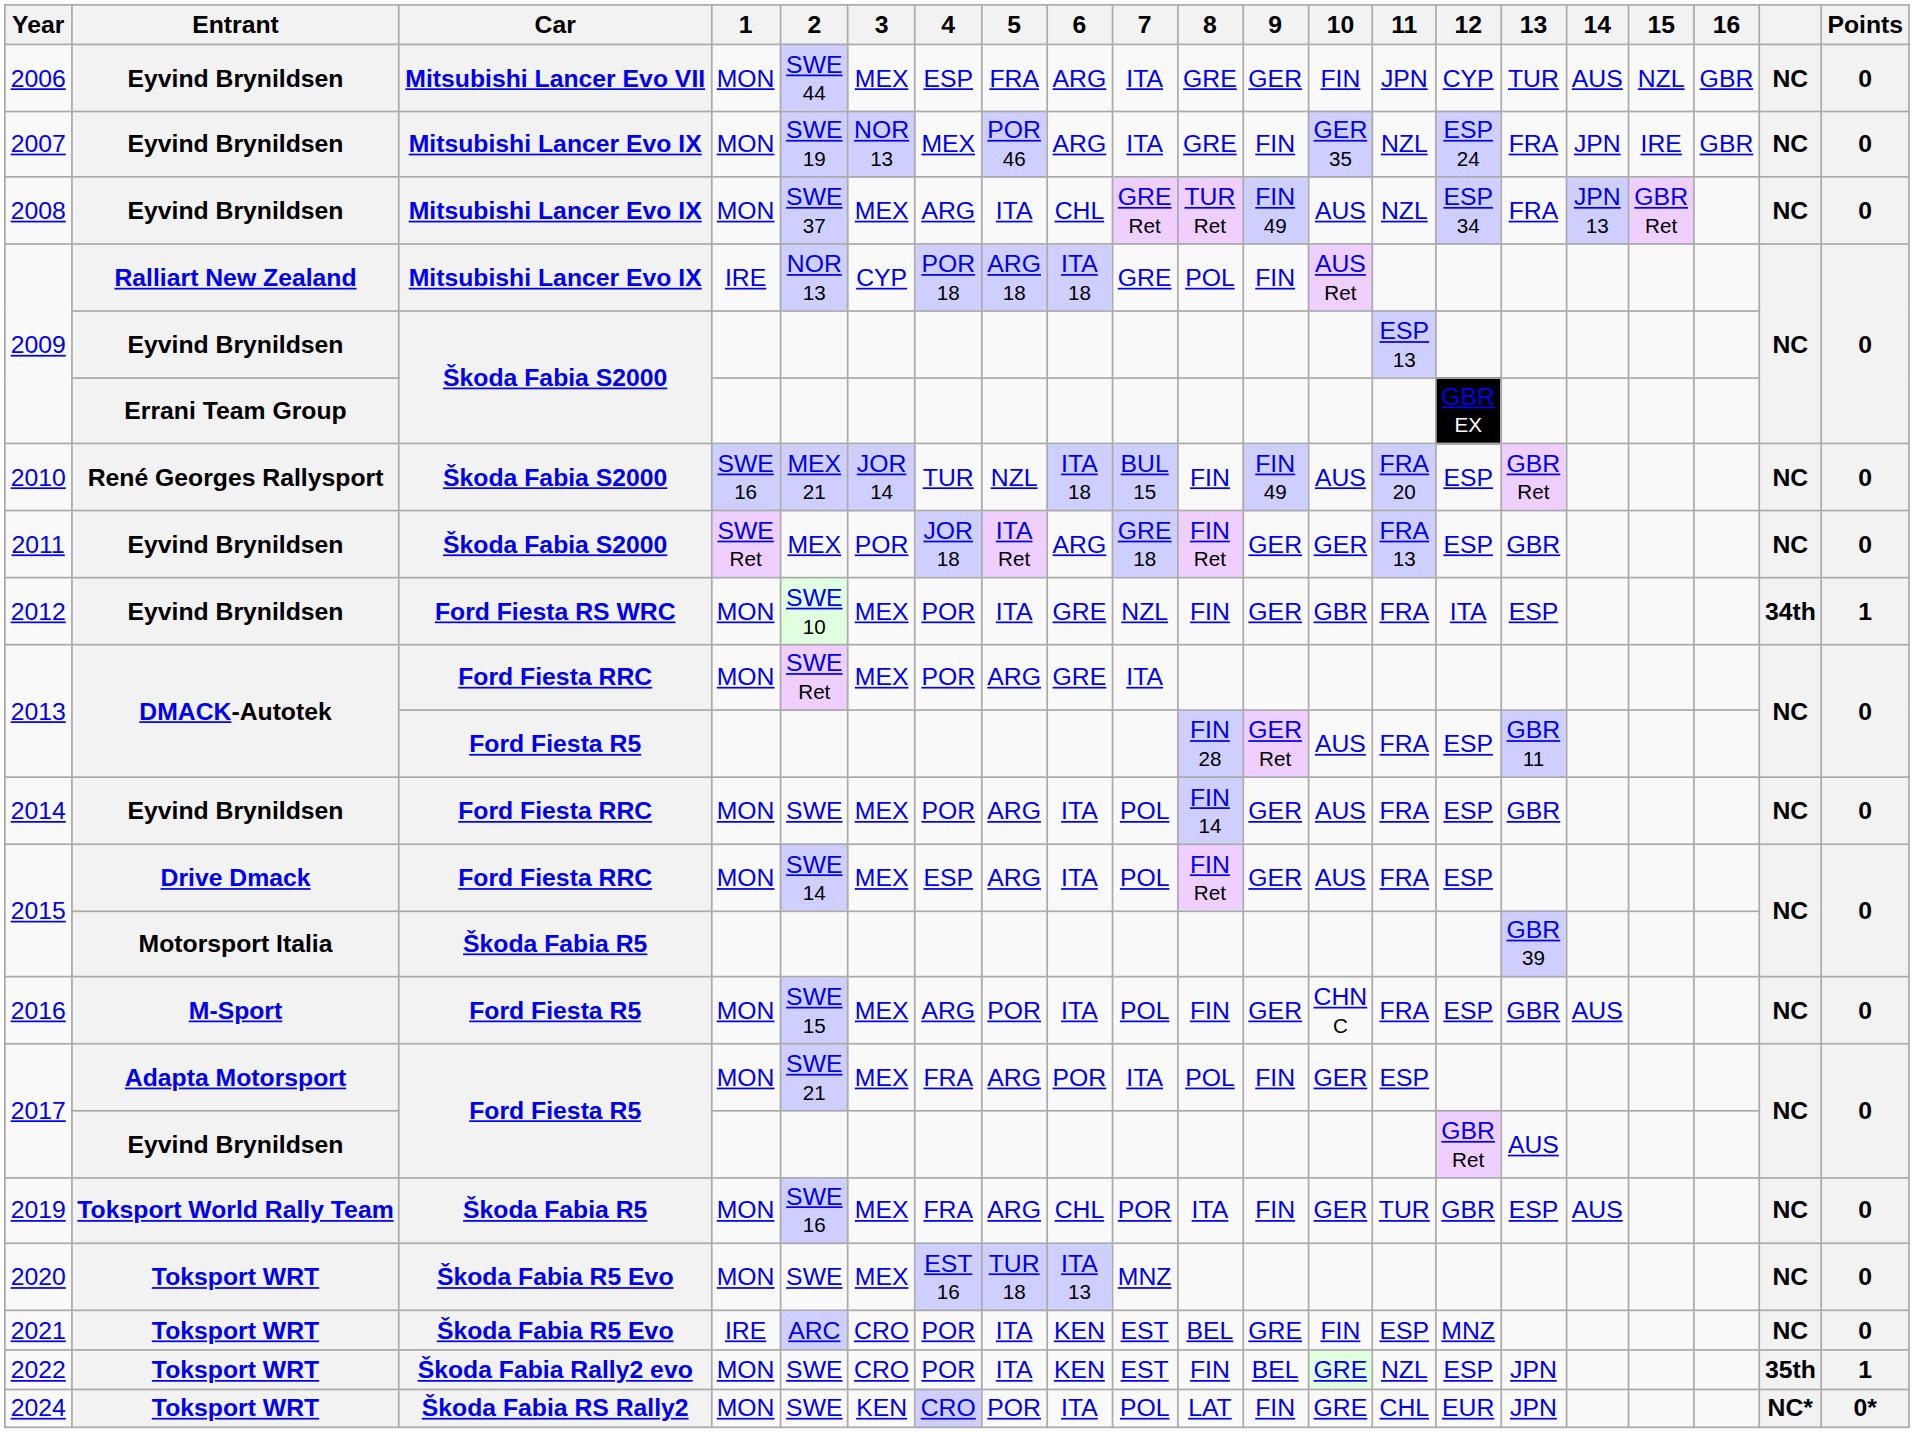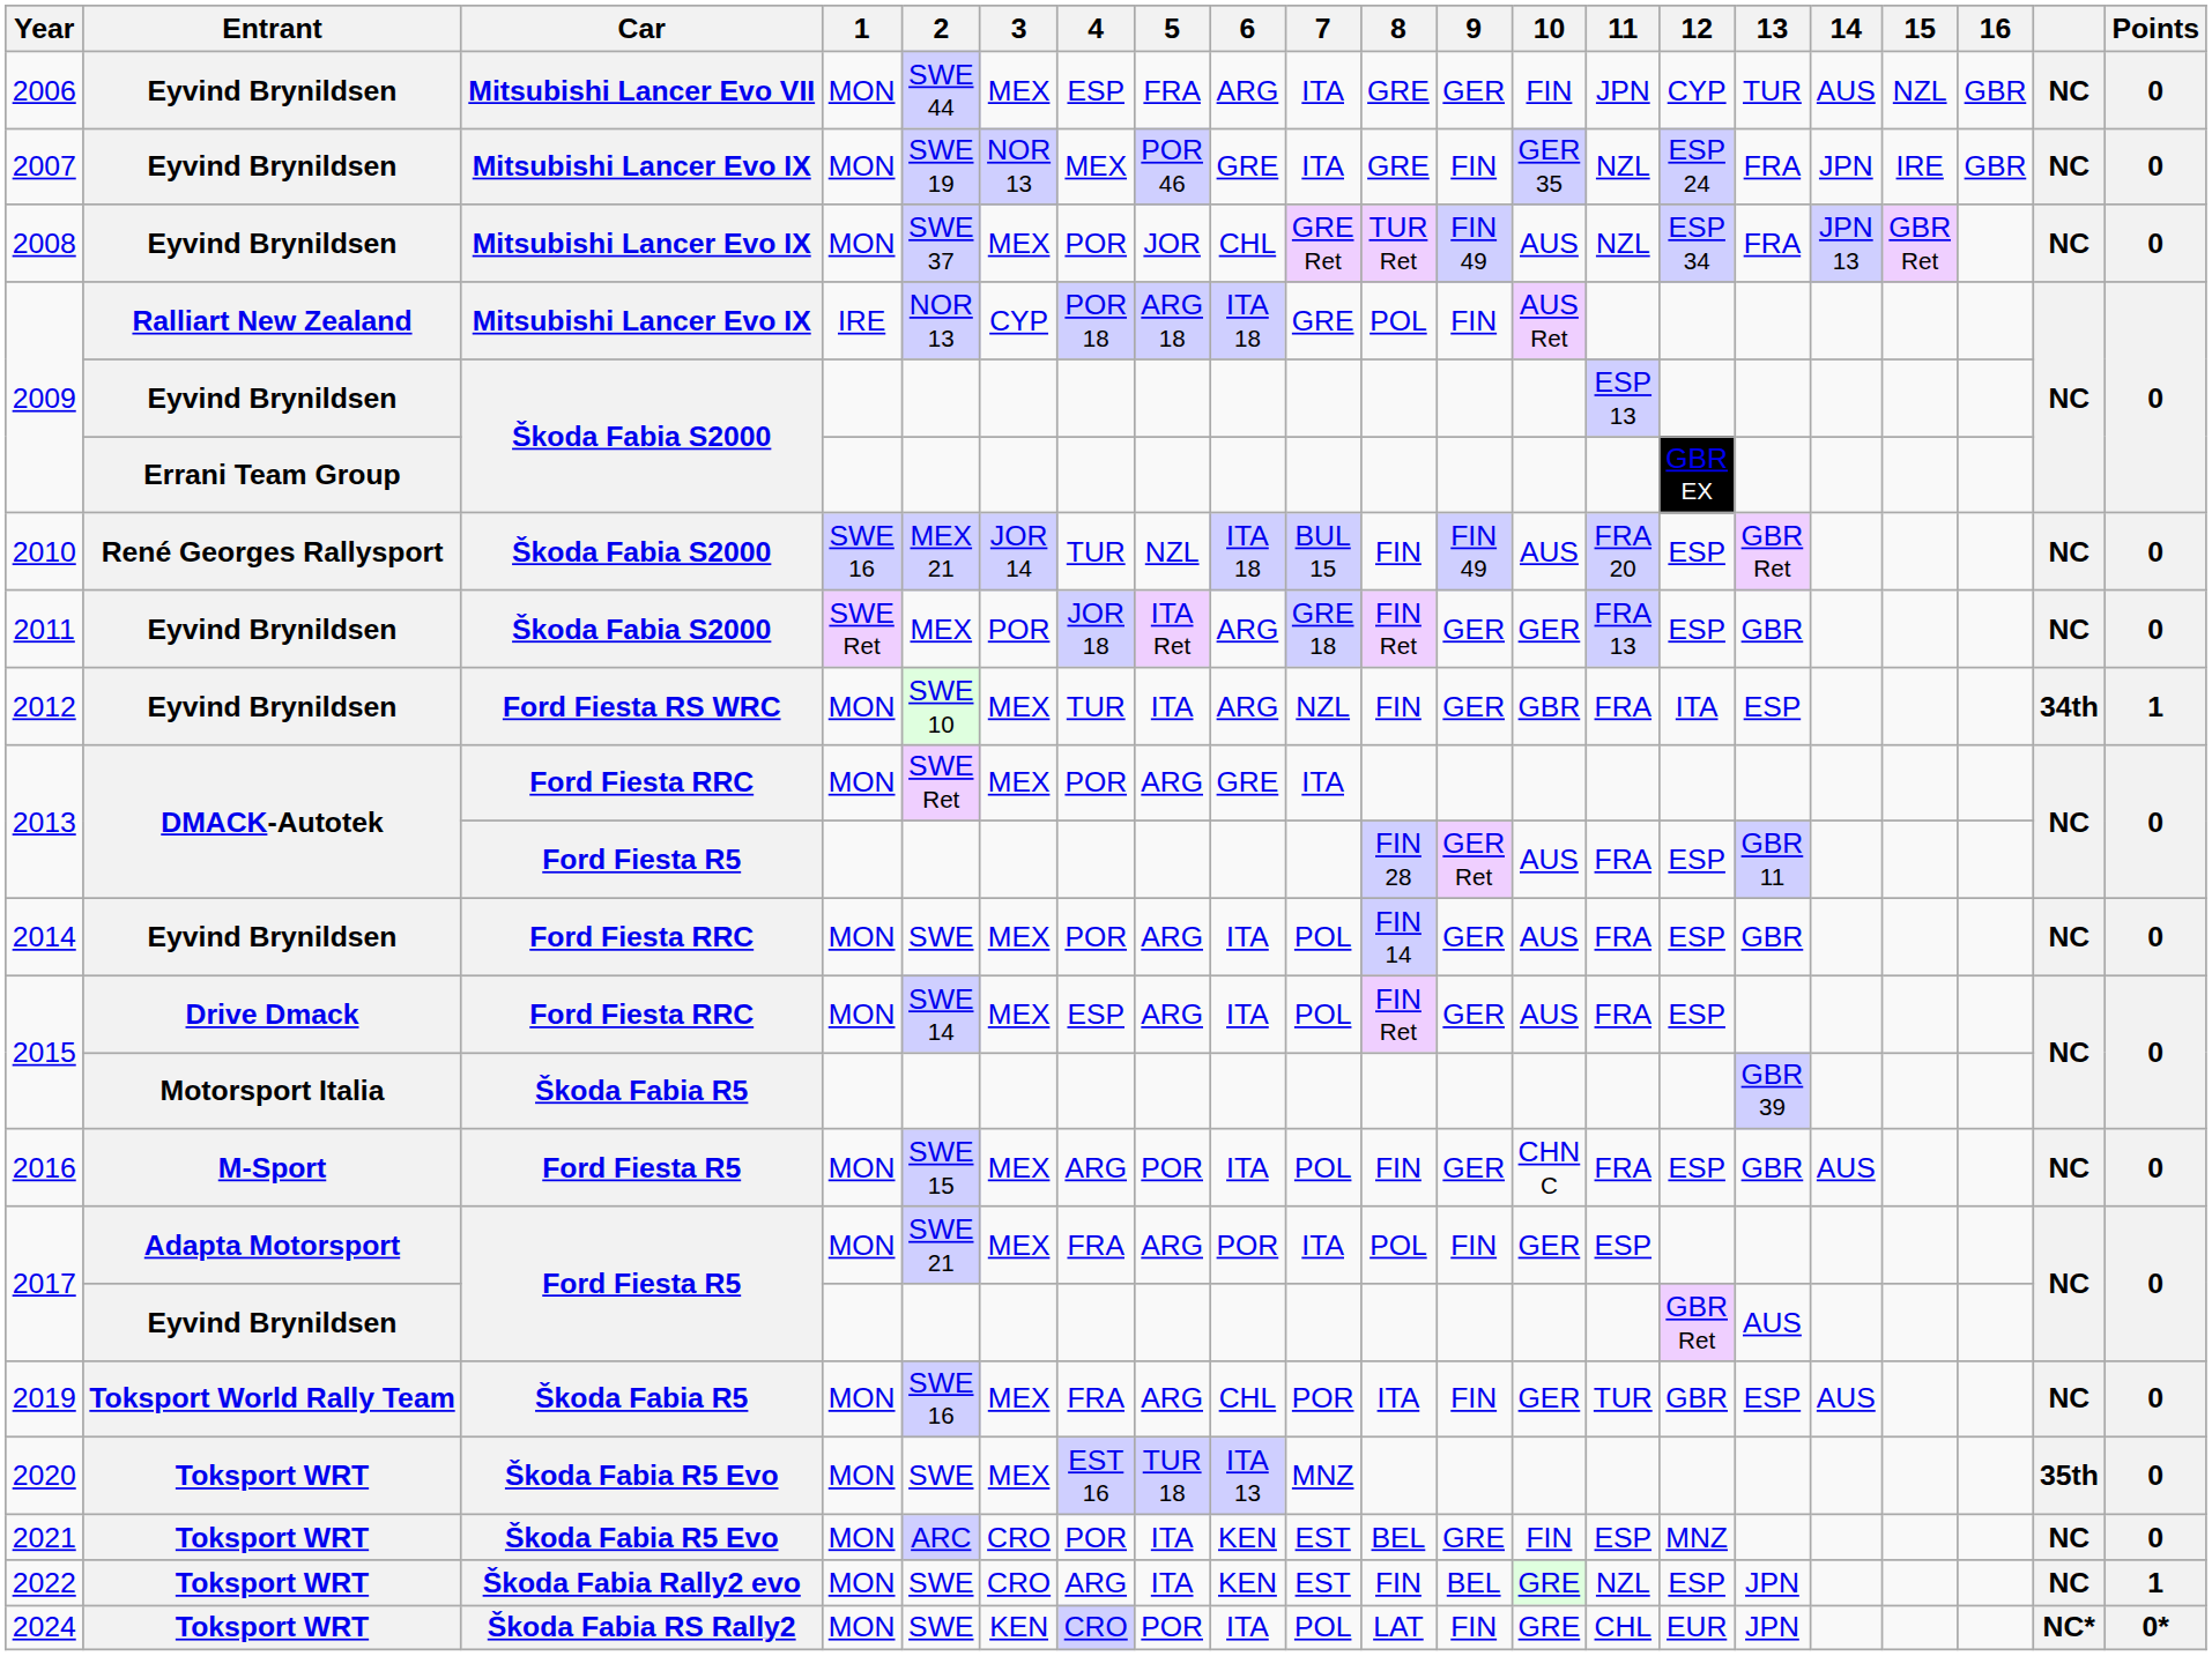2007 | 6: ARG -> GRE
2008 | 4: ARG -> POR
2008 | 5: ITA -> JOR
2012 | 4: POR -> TUR
2012 | 6: GRE -> ARG
2020 | column 20: NC -> 35th
2021 | 1: IRE -> MON
2022 | 4: POR -> ARG
2022 | column 20: 35th -> NC
